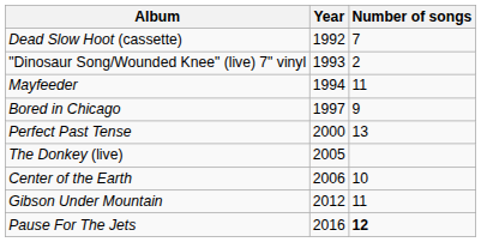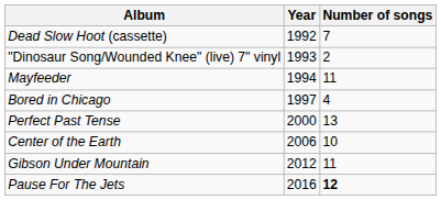Bored in Chicago | Number of songs: 9 -> 4
- row: The Donkey (live) | 2005
